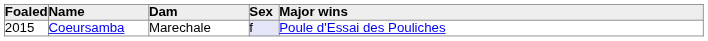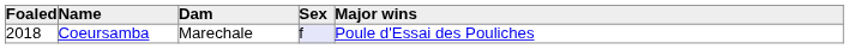Coeursamba | Foaled: 2015 -> 2018
